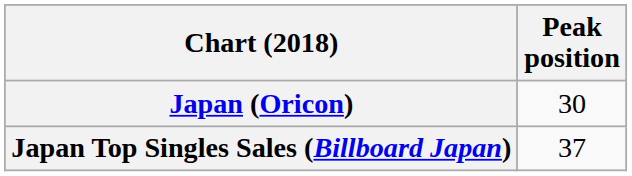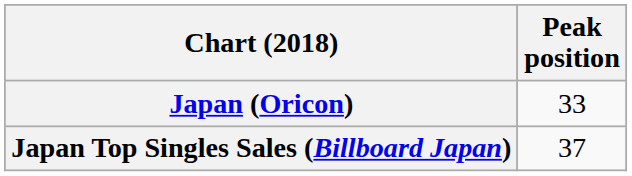Japan (Oricon) | Peak position: 30 -> 33
